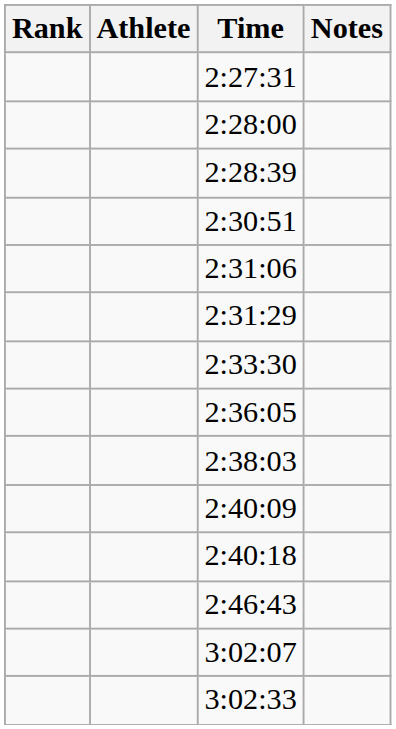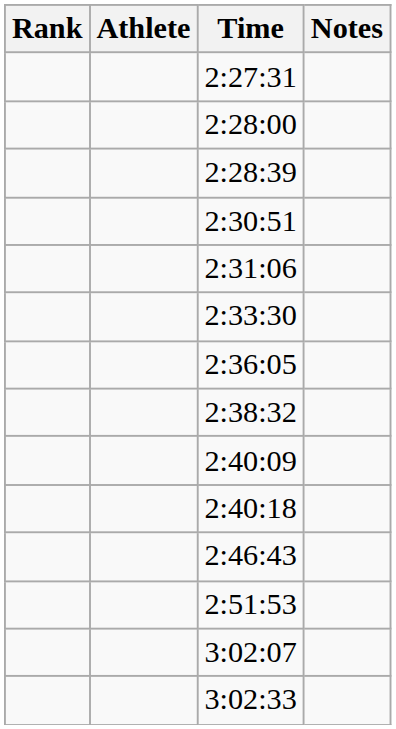- row: 2:31:29
- row: 2:38:03
+ row: 2:38:32
+ row: 2:51:53
